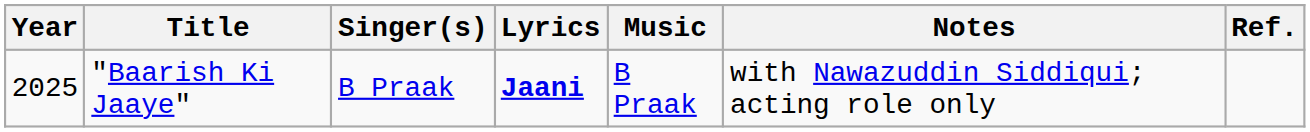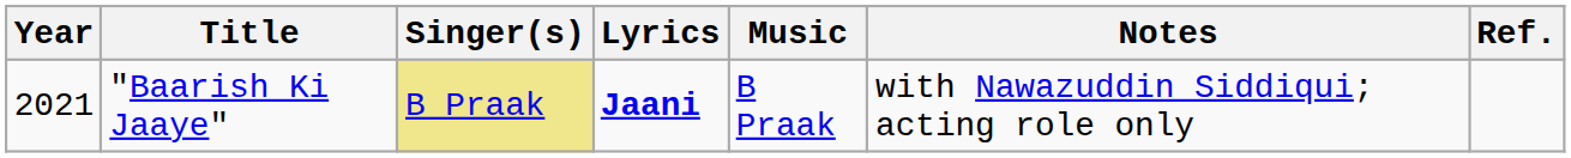"Baarish Ki Jaaye" | Year: 2025 -> 2021
"Baarish Ki Jaaye" | Singer(s): no background -> khaki background
